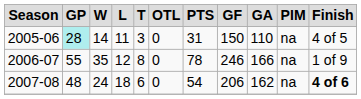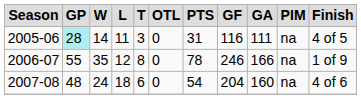2005-06 | column 8: 150 -> 116
2005-06 | column 9: 110 -> 111
2007-08 | column 8: 206 -> 204
2007-08 | column 9: 162 -> 160
2007-08 | column 11: bold -> normal
